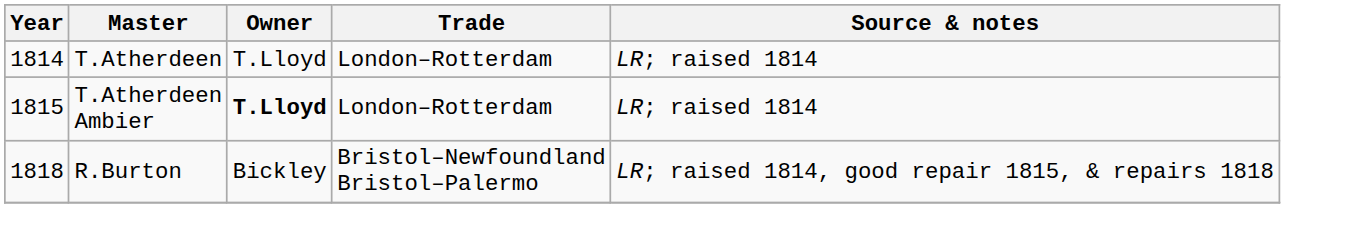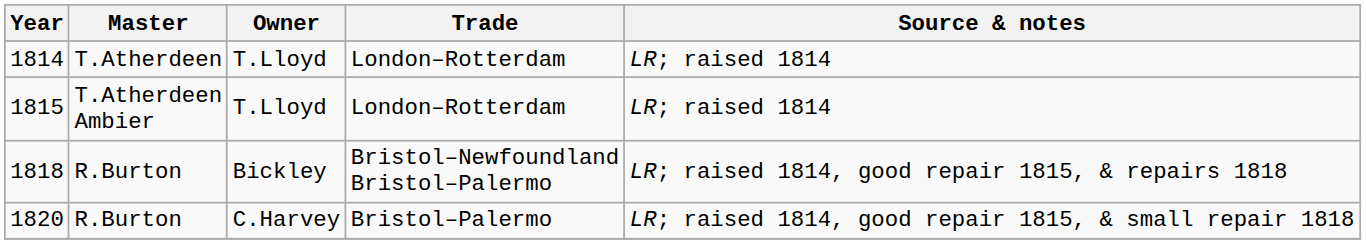1815 | Owner: bold -> normal
+ row: 1820 | R.Burton | C.Harvey | Bristol–Palermo | LR; raised 1814, good repair 1815, & small repair 1818
